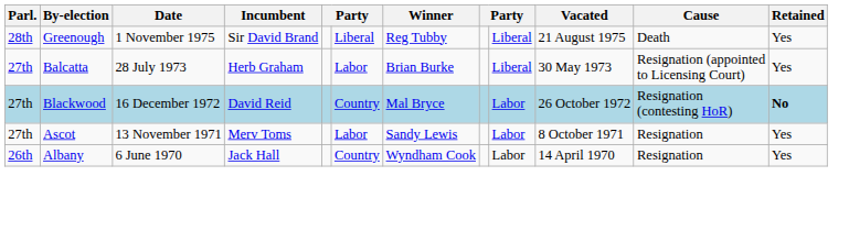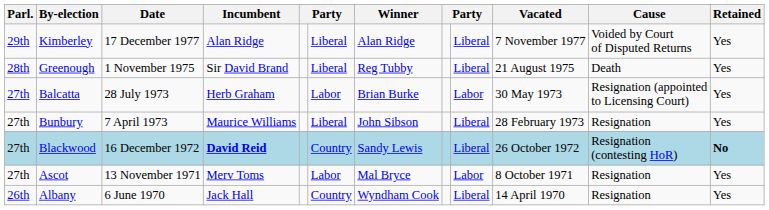+ row: 29th | Kimberley | 17 December 1977 | Alan Ridge | Liberal | Alan Ridge | Liberal | 7 November 1977 | Voided by Court of Disputed Returns | Yes
Balcatta | column 9: Liberal -> Labor
+ row: 27th | Bunbury | 7 April 1973 | Maurice Williams | Liberal | John Sibson | Liberal | 28 February 1973 | Resignation | Yes
Blackwood | Incumbent: normal -> bold
Blackwood | Winner: Mal Bryce -> Sandy Lewis
Blackwood | column 9: Labor -> Liberal
Ascot | Winner: Sandy Lewis -> Mal Bryce
Albany | column 9: Labor -> Liberal
